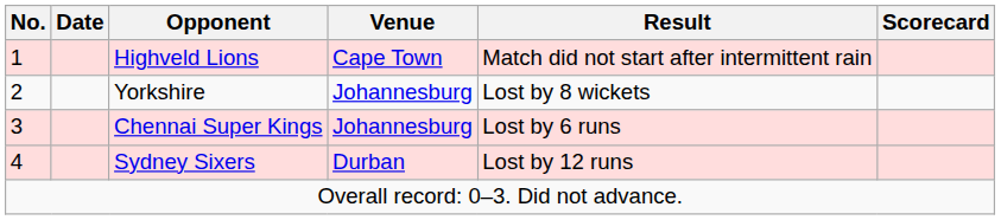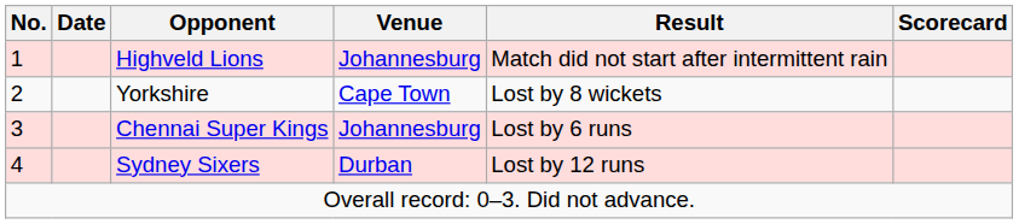Highveld Lions | Venue: Cape Town -> Johannesburg
Yorkshire | Venue: Johannesburg -> Cape Town
